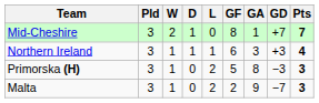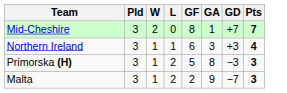- column: D | 1 | 1 | 0 | 0
